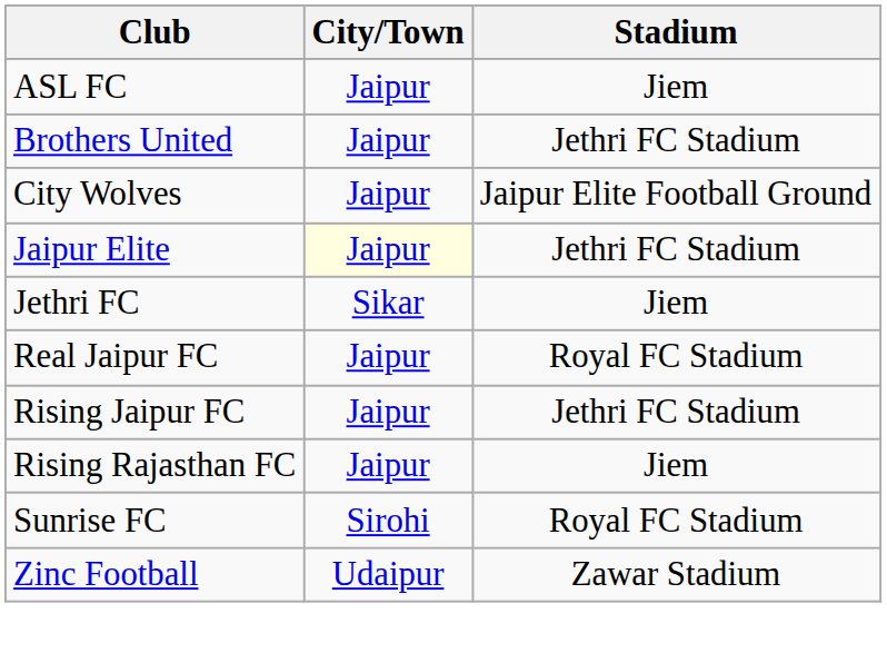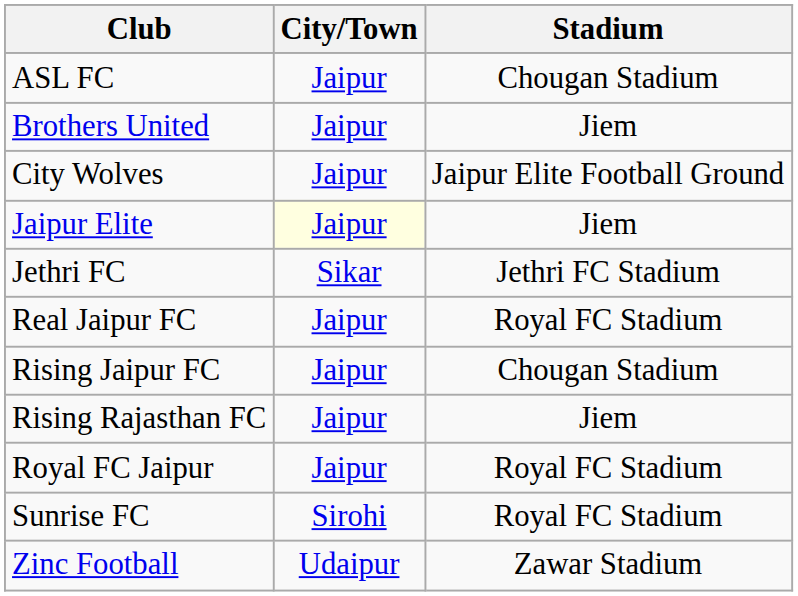ASL FC | Stadium: Jiem -> Chougan Stadium
Brothers United | Stadium: Jethri FC Stadium -> Jiem
Jaipur Elite | Stadium: Jethri FC Stadium -> Jiem
Jethri FC | Stadium: Jiem -> Jethri FC Stadium
Rising Jaipur FC | Stadium: Jethri FC Stadium -> Chougan Stadium
+ row: Royal FC Jaipur | Jaipur | Royal FC Stadium
